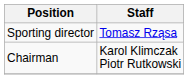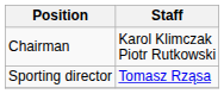rows swapped: Chairman <-> Sporting director
